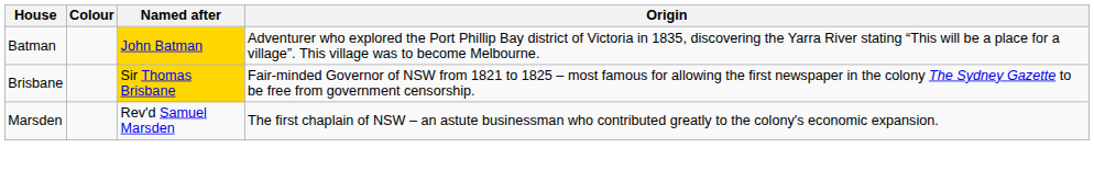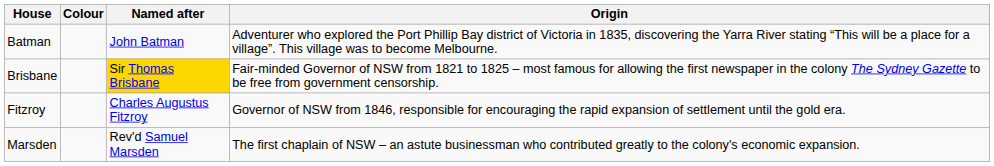Batman | Named after: gold background -> no background
+ row: Fitzroy | Charles Augustus Fitzroy | Governor of NSW from 1846, responsible for encouraging the rapid expansion of settlement until the gold era.
